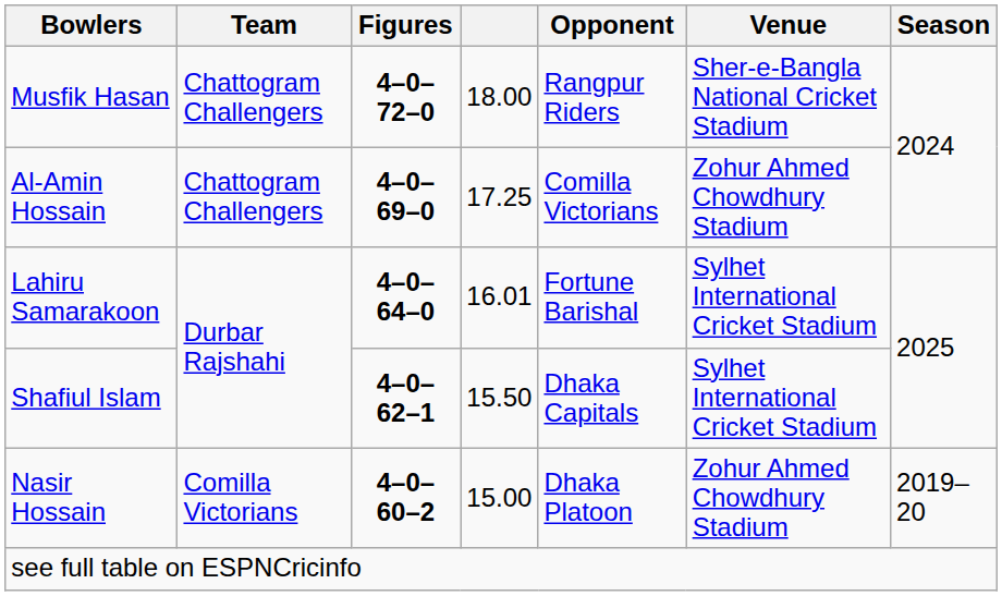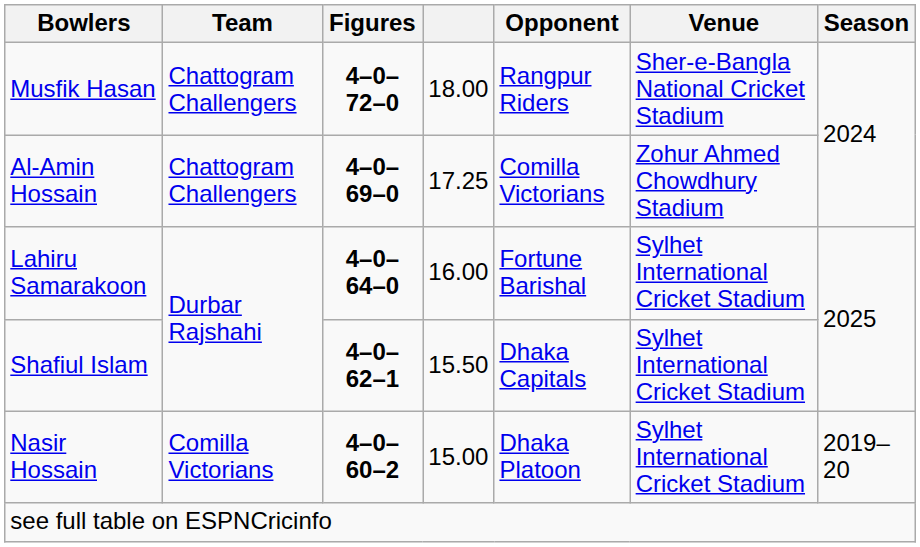Lahiru Samarakoon | column 4: 16.01 -> 16.00
Nasir Hossain | Venue: Zohur Ahmed Chowdhury Stadium -> Sylhet International Cricket Stadium
